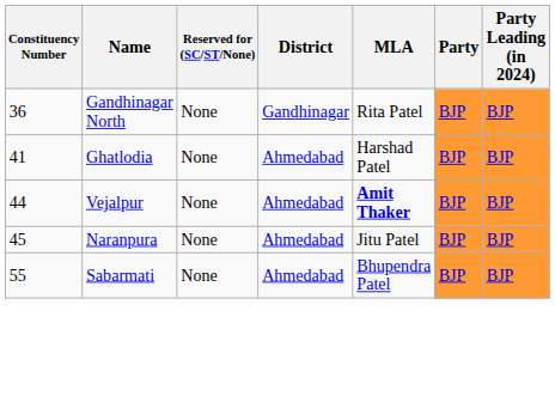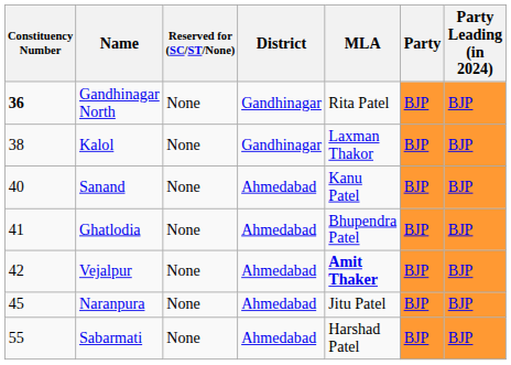Gandhinagar North | Constituency Number: normal -> bold
+ row: 38 | Kalol | None | Gandhinagar | Laxman Thakor | BJP | BJP
+ row: 40 | Sanand | None | Ahmedabad | Kanu Patel | BJP | BJP
Ghatlodia | MLA: Harshad Patel -> Bhupendra Patel
Vejalpur | Constituency Number: 44 -> 42
Sabarmati | MLA: Bhupendra Patel -> Harshad Patel
